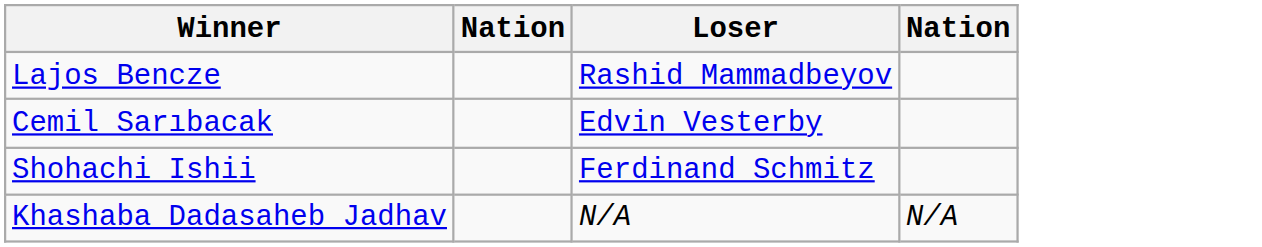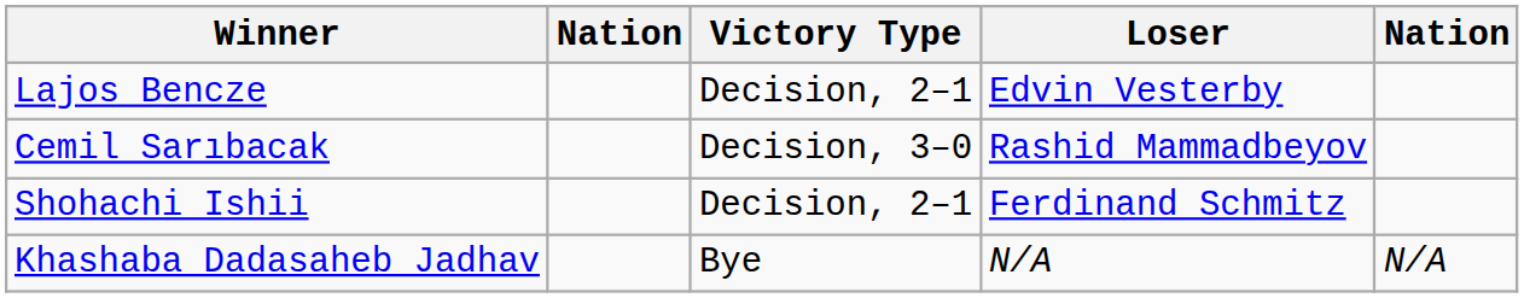+ column: Victory Type | Decision, 2–1 | Decision, 3–0 | Decision, 2–1 | Bye
Lajos Bencze | Loser: Rashid Mammadbeyov -> Edvin Vesterby
Cemil Sarıbacak | Loser: Edvin Vesterby -> Rashid Mammadbeyov
